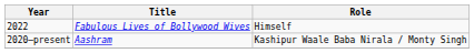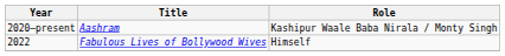rows swapped: 2020–present <-> 2022
